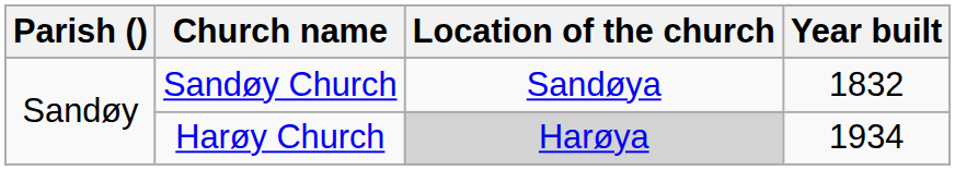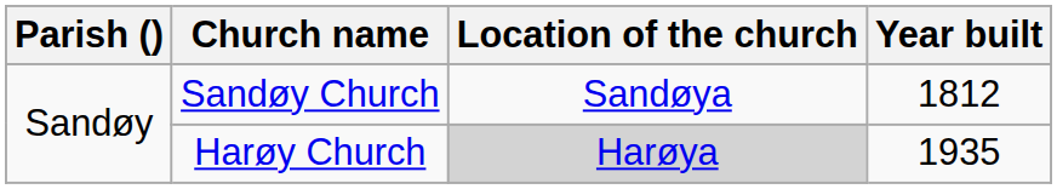Sandøy Church | Year built: 1832 -> 1812
Harøy Church | Year built: 1934 -> 1935
